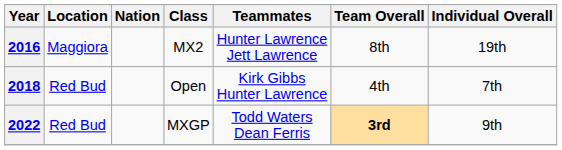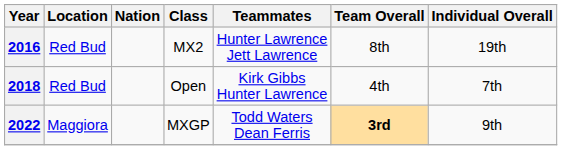2016 | Location: Maggiora -> Red Bud
2022 | Location: Red Bud -> Maggiora
